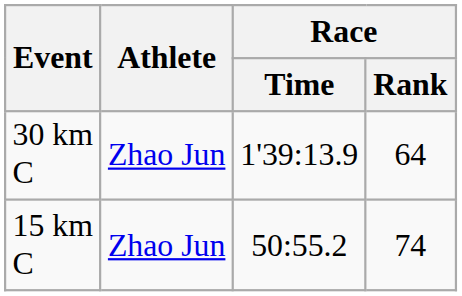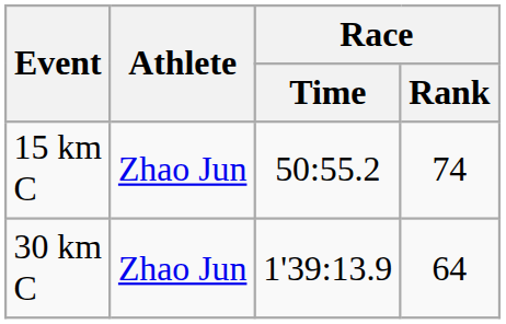rows swapped: 15 km C <-> 30 km C
